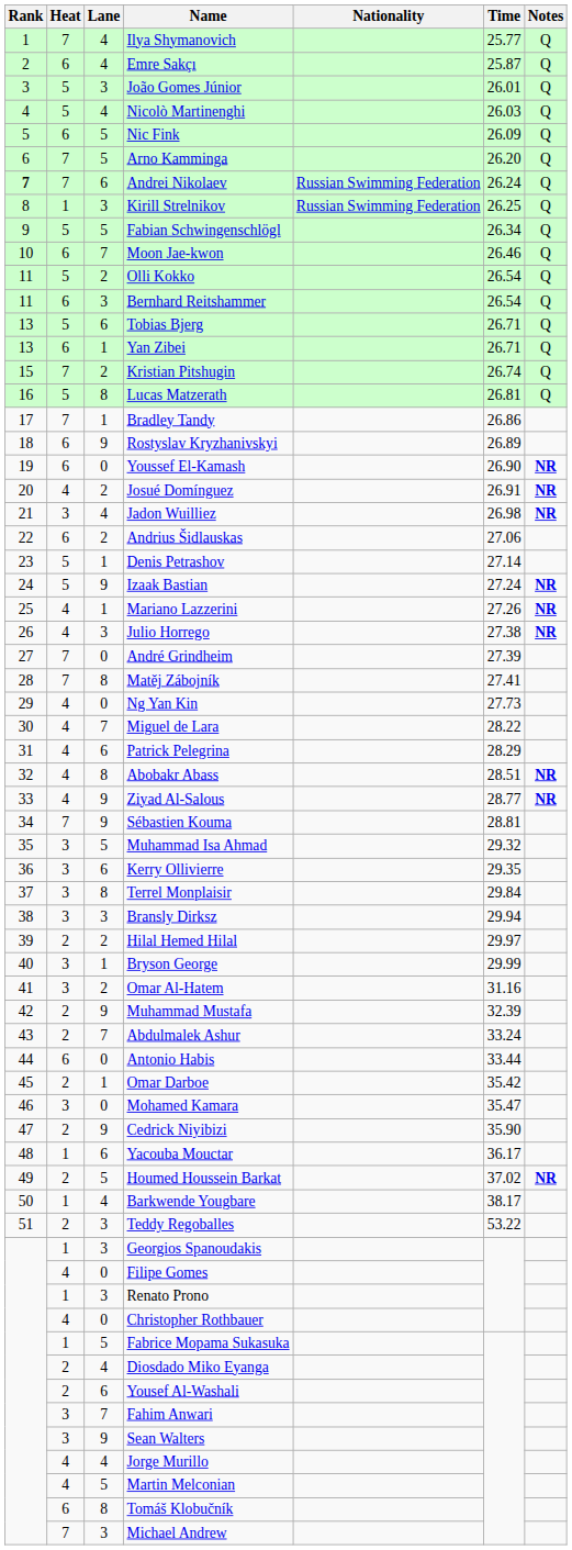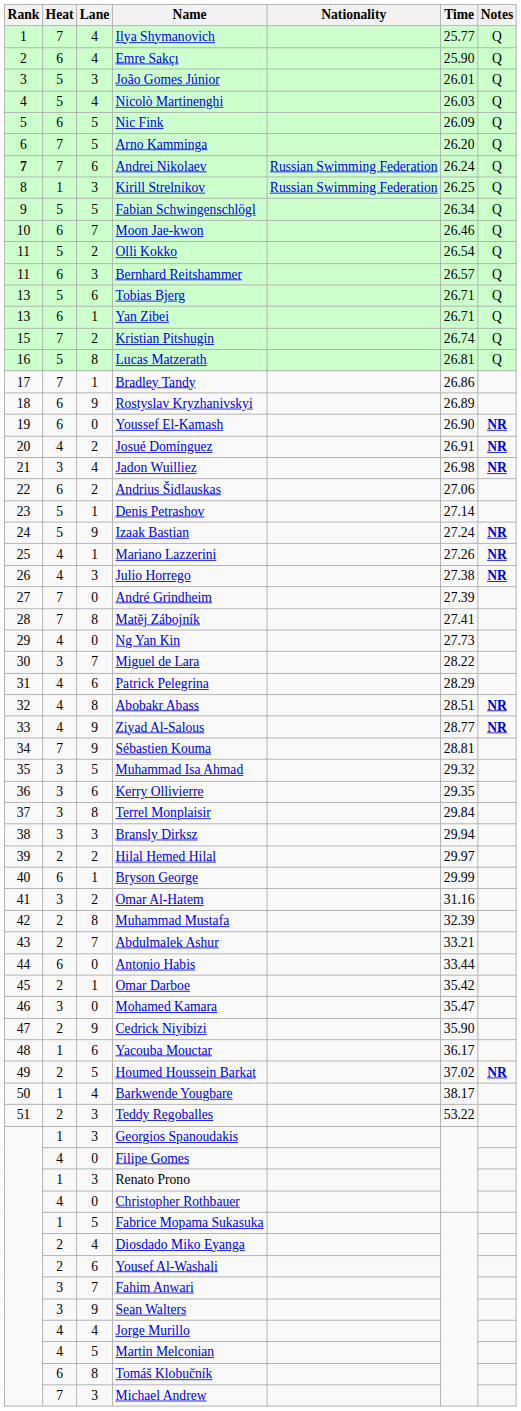Emre Sakçı | Time: 25.87 -> 25.90
Bernhard Reitshammer | Time: 26.54 -> 26.57
Miguel de Lara | Heat: 4 -> 3
Bryson George | Heat: 3 -> 6
Muhammad Mustafa | Lane: 9 -> 8
Abdulmalek Ashur | Time: 33.24 -> 33.21
